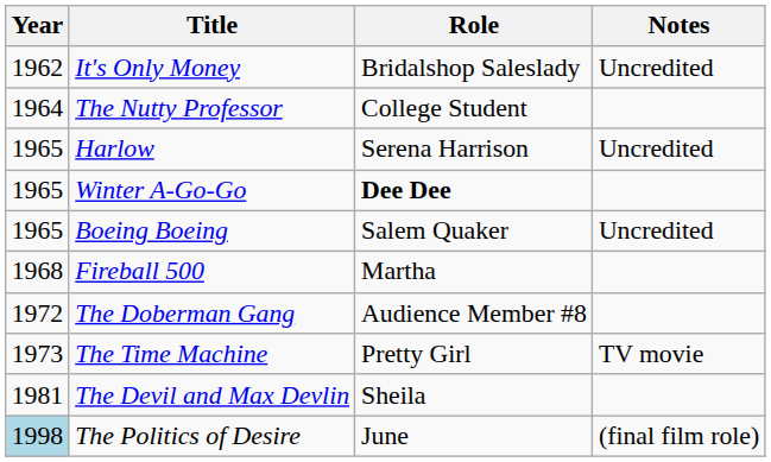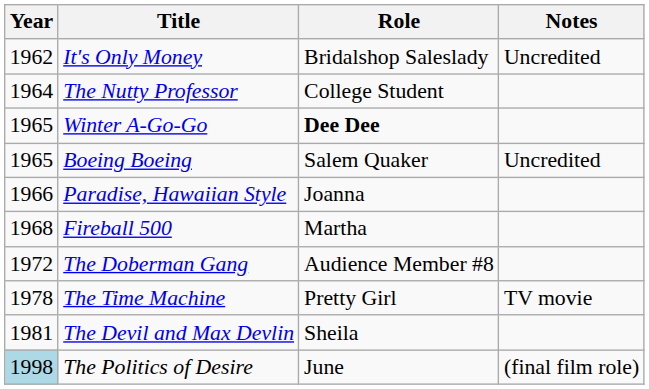- row: 1965 | Harlow | Serena Harrison | Uncredited
+ row: 1966 | Paradise, Hawaiian Style | Joanna
The Time Machine | Year: 1973 -> 1978
